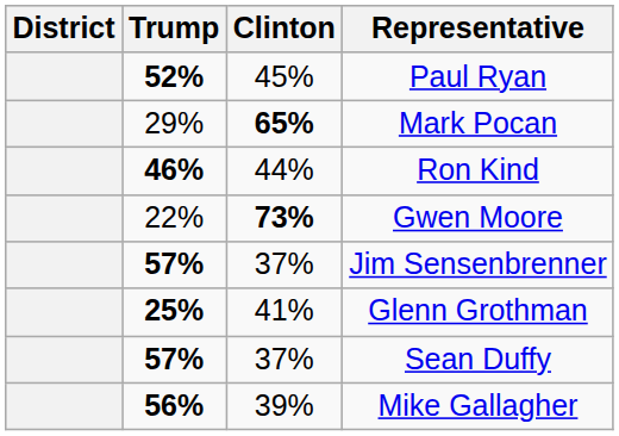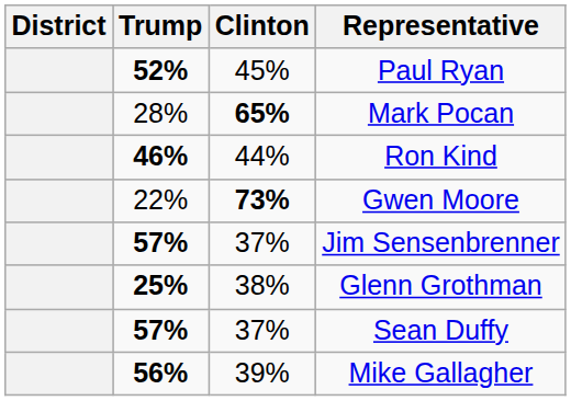Mark Pocan | Trump: 29% -> 28%
Glenn Grothman | Clinton: 41% -> 38%
